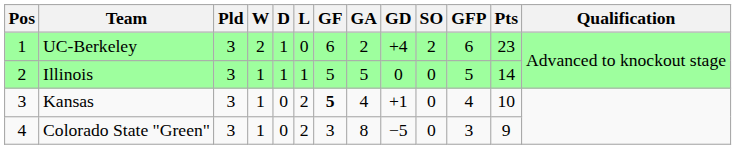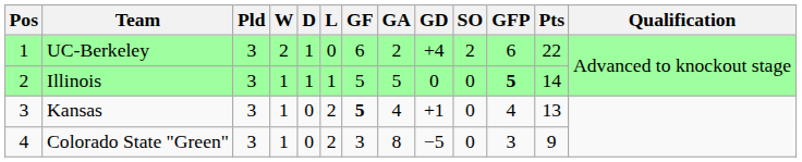UC-Berkeley | Pts: 23 -> 22
Illinois | GFP: normal -> bold
Kansas | Pts: 10 -> 13
